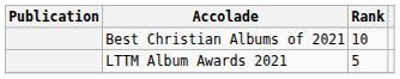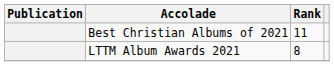Best Christian Albums of 2021 | Rank: 10 -> 11
LTTM Album Awards 2021 | Rank: 5 -> 8
